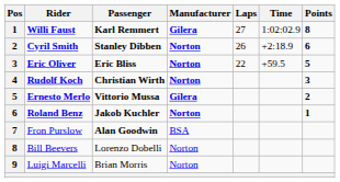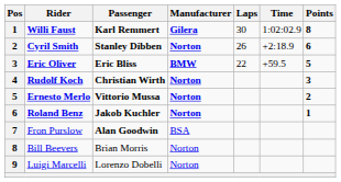Willi Faust | Laps: 27 -> 30
Eric Oliver | Manufacturer: Norton -> BMW
Ernesto Merlo | Manufacturer: Gilera -> Norton
Bill Beevers | Passenger: Lorenzo Dobelli -> Brian Morris
Luigi Marcelli | Passenger: Brian Morris -> Lorenzo Dobelli
